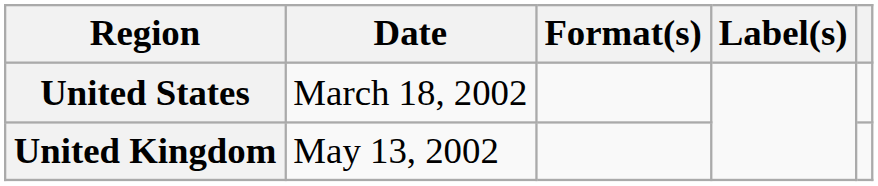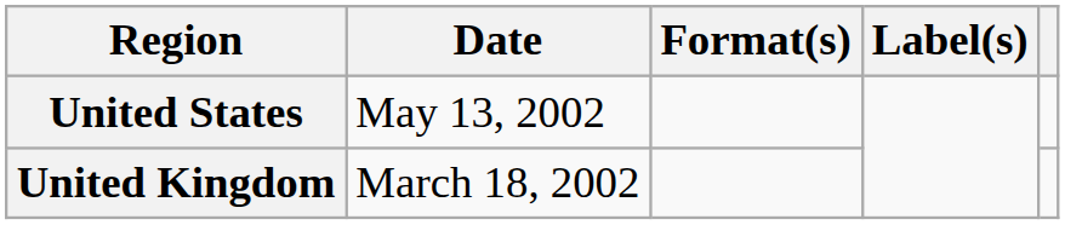United States | Date: March 18, 2002 -> May 13, 2002
United Kingdom | Date: May 13, 2002 -> March 18, 2002
